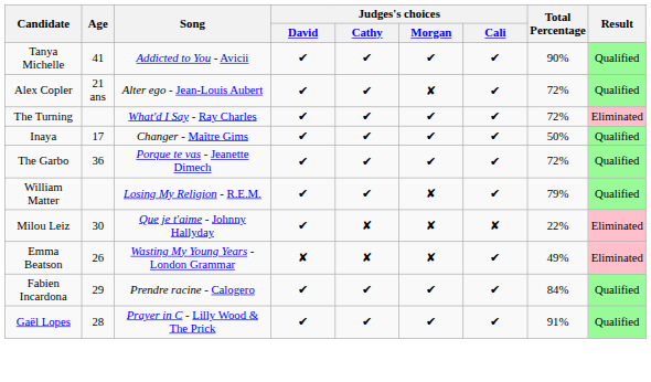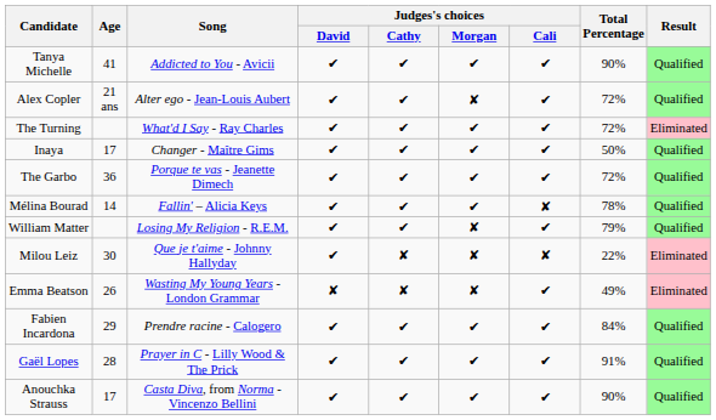+ row: Mélina Bourad | 14 | Fallin' – Alicia Keys | ✔ | ✔ | ✔ | ✘ | 78% | Qualified
+ row: Anouchka Strauss | 17 | Casta Diva, from Norma - Vincenzo Bellini | ✔ | ✔ | ✔ | ✔ | 90% | Qualified
